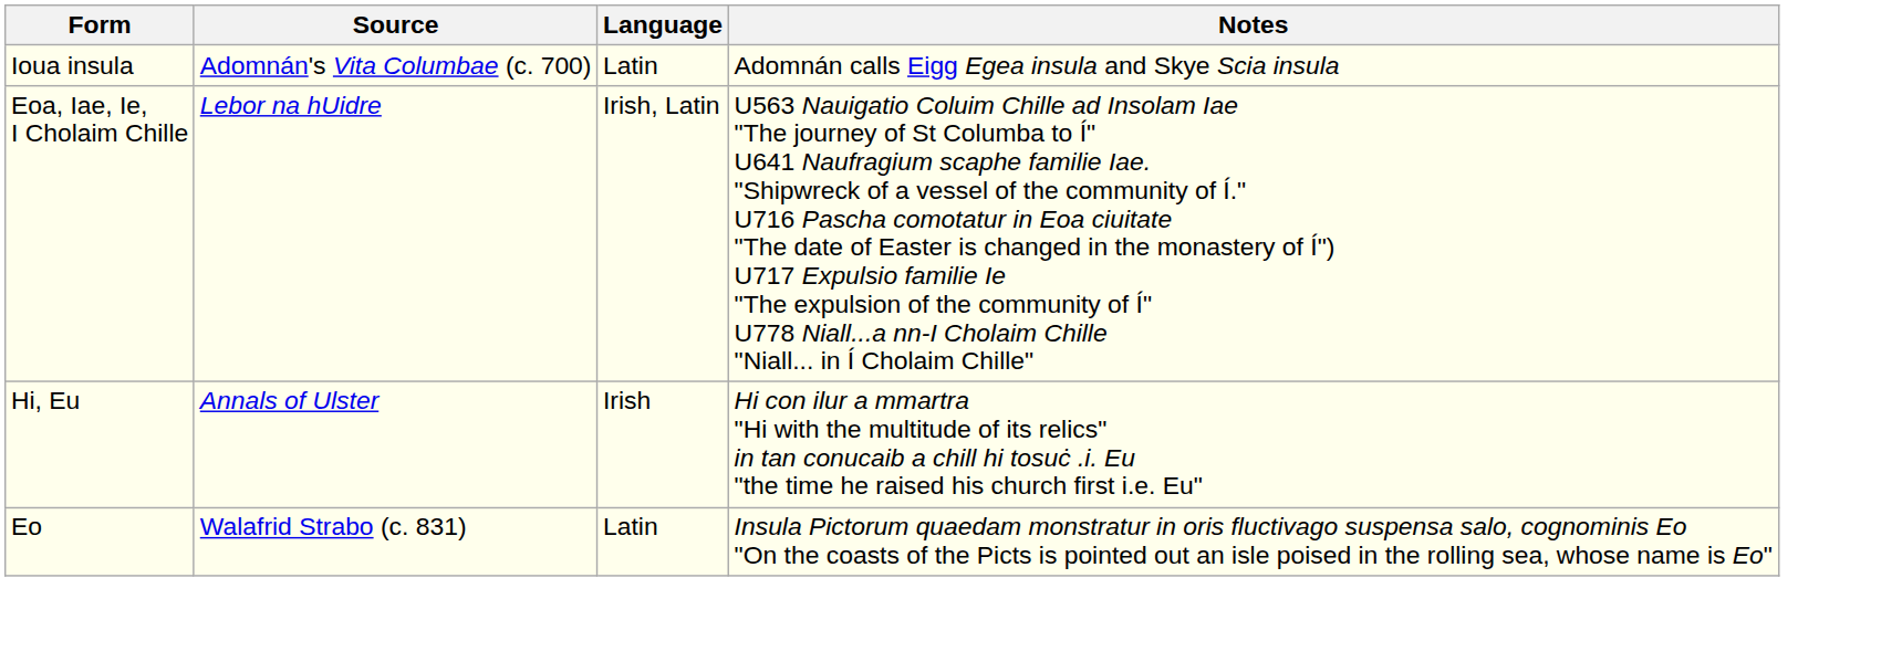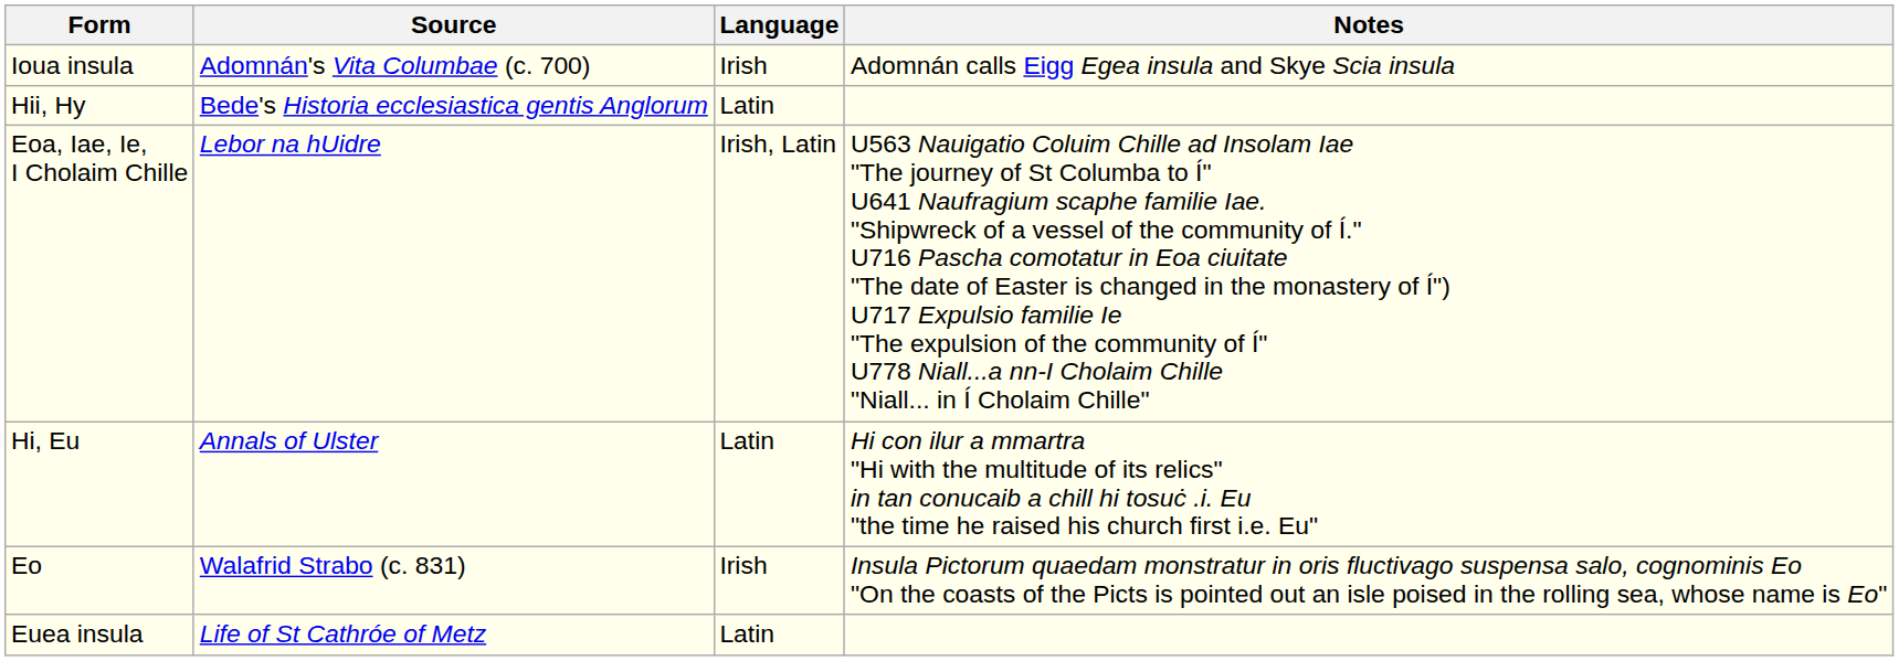Ioua insula | Language: Latin -> Irish
+ row: Hii, Hy | Bede's Historia ecclesiastica gentis Anglorum | Latin
Hi, Eu | Language: Irish -> Latin
Eo | Language: Latin -> Irish
+ row: Euea insula | Life of St Cathróe of Metz | Latin
